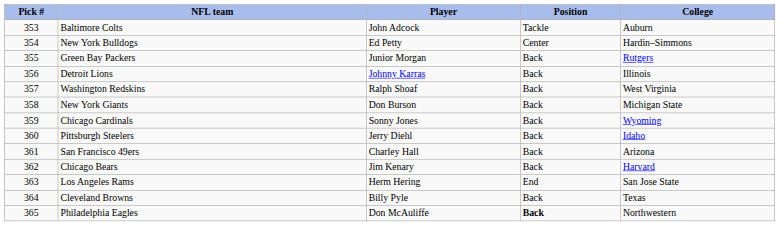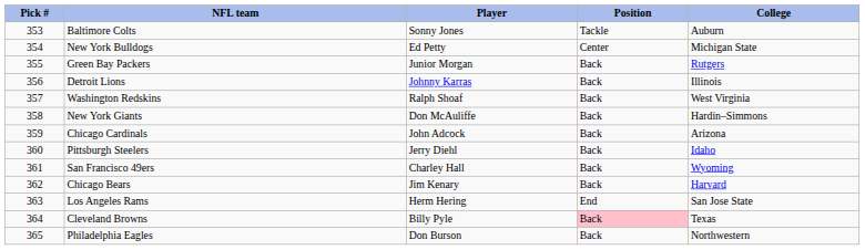Baltimore Colts | Player: John Adcock -> Sonny Jones
New York Bulldogs | College: Hardin–Simmons -> Michigan State
New York Giants | Player: Don Burson -> Don McAuliffe
New York Giants | College: Michigan State -> Hardin–Simmons
Chicago Cardinals | Player: Sonny Jones -> John Adcock
Chicago Cardinals | College: Wyoming -> Arizona
San Francisco 49ers | College: Arizona -> Wyoming
Cleveland Browns | Position: no background -> pink background
Philadelphia Eagles | Player: Don McAuliffe -> Don Burson
Philadelphia Eagles | Position: bold -> normal
